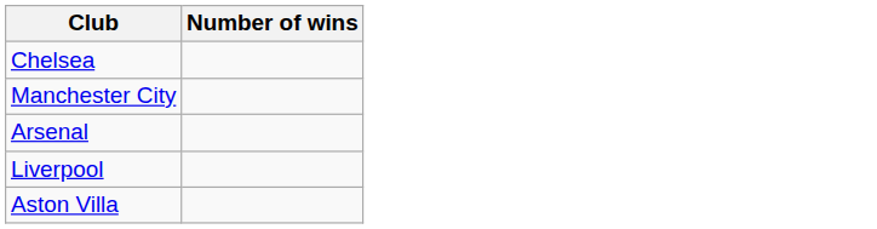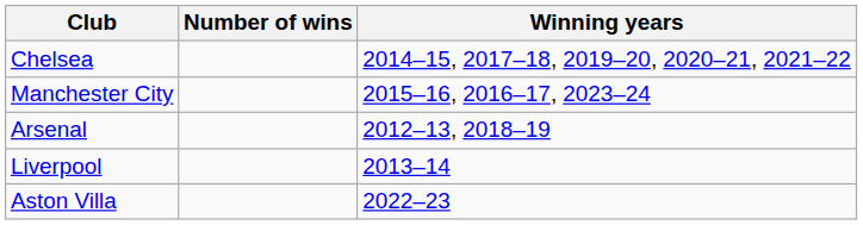+ column: Winning years | 2014–15, 2017–18, 2019–20, 2020–21, 2021–22 | 2015–16, 2016–17, 2023–24 | 2012–13, 2018–19 | 2013–14 | 2022–23
